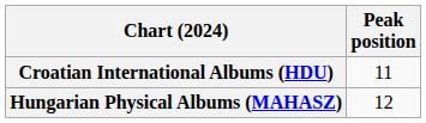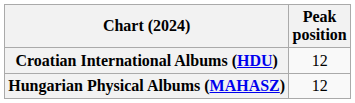Croatian International Albums (HDU) | Peak position: 11 -> 12
